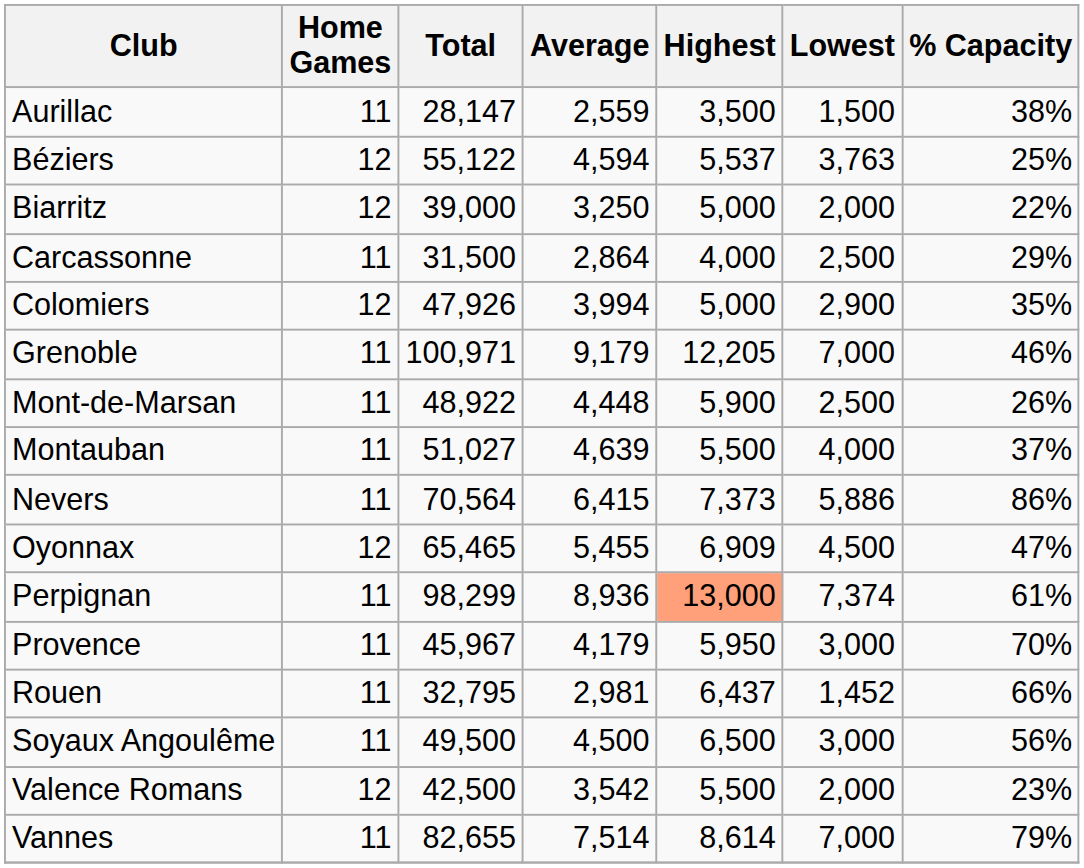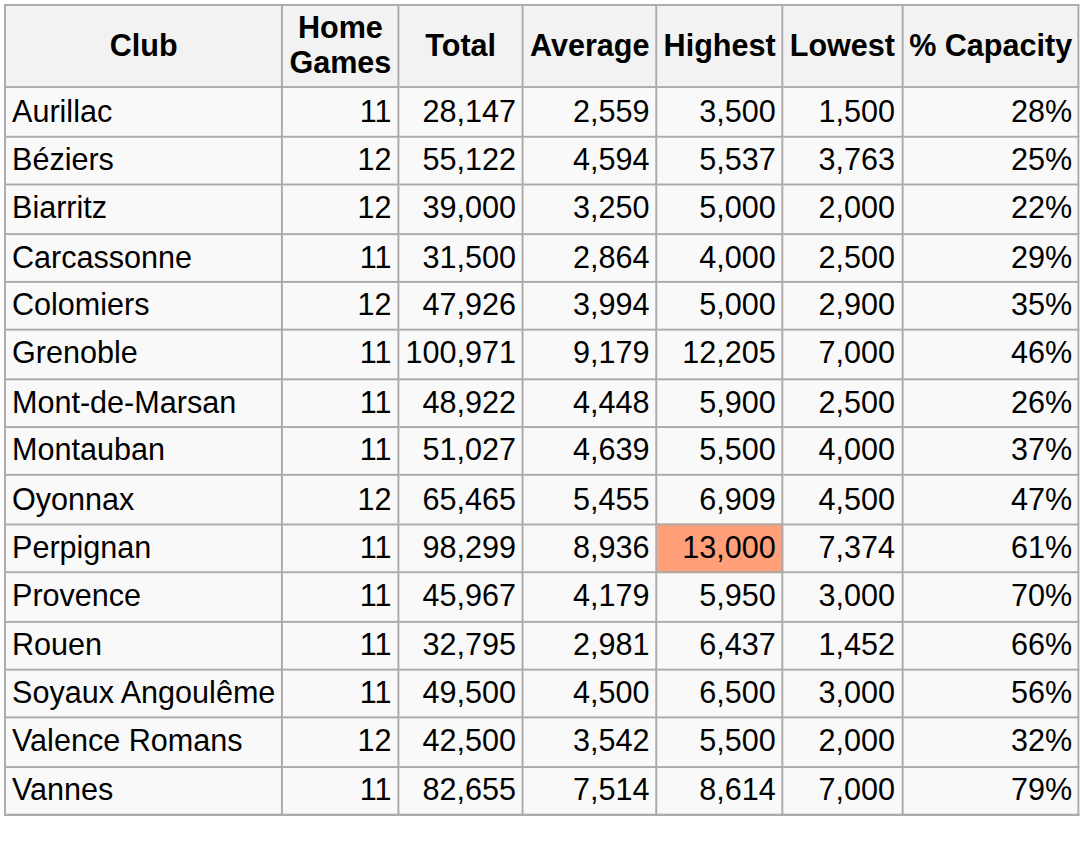Aurillac | % Capacity: 38% -> 28%
- row: Nevers | 11 | 70,564 | 6,415 | 7,373 | 5,886 | 86%
Valence Romans | % Capacity: 23% -> 32%
